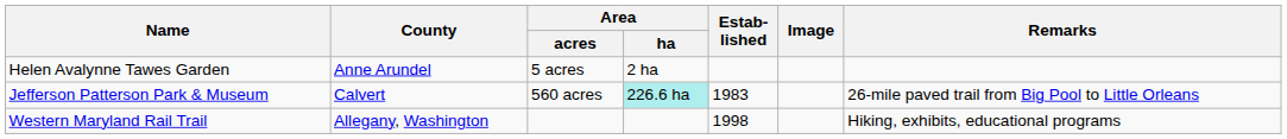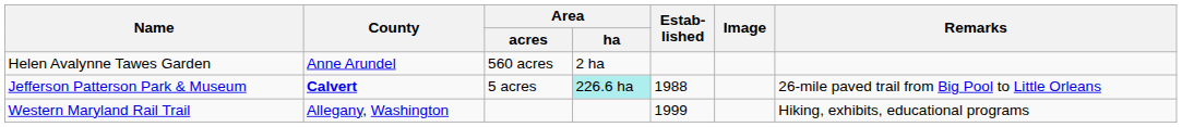Helen Avalynne Tawes Garden | Area / acres: 5 acres -> 560 acres
Jefferson Patterson Park & Museum | County: normal -> bold
Jefferson Patterson Park & Museum | Area / acres: 560 acres -> 5 acres
Jefferson Patterson Park & Museum | Estab- lished: 1983 -> 1988
Western Maryland Rail Trail | Estab- lished: 1998 -> 1999
